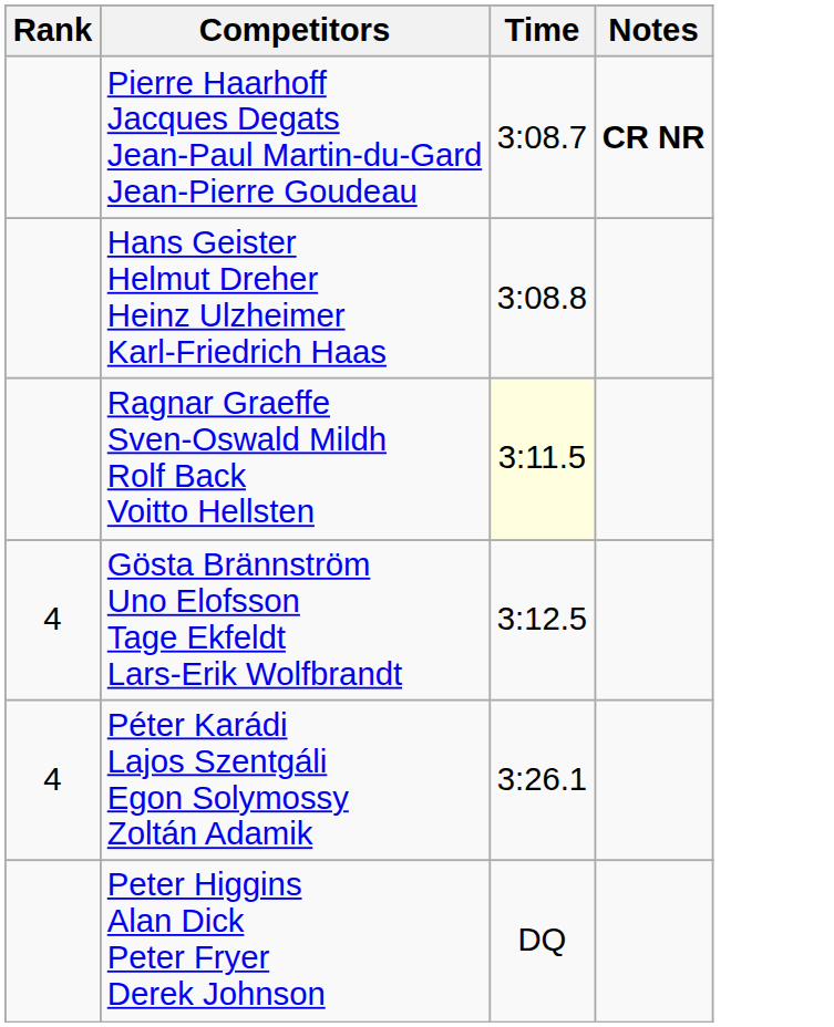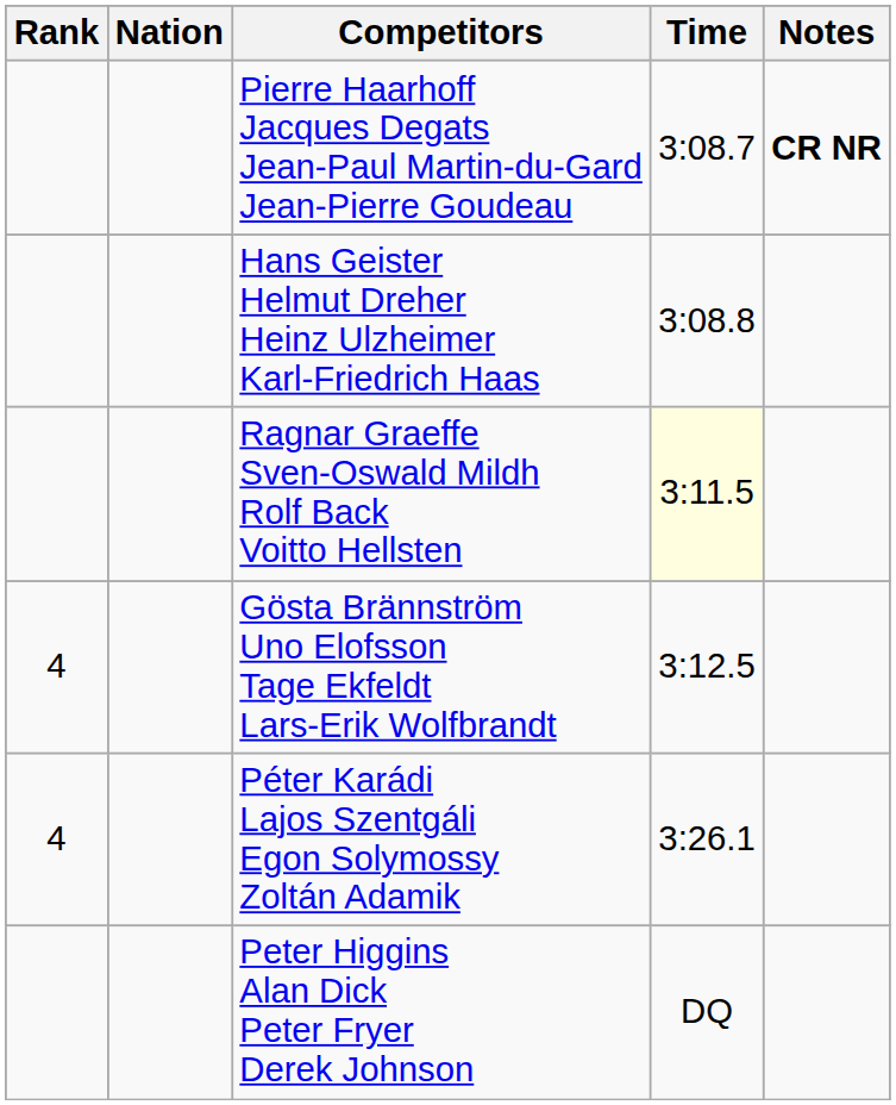+ column: Nation
